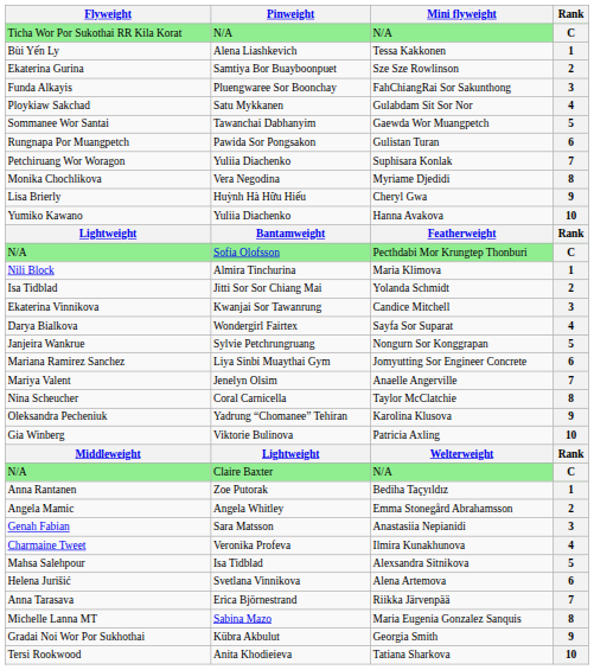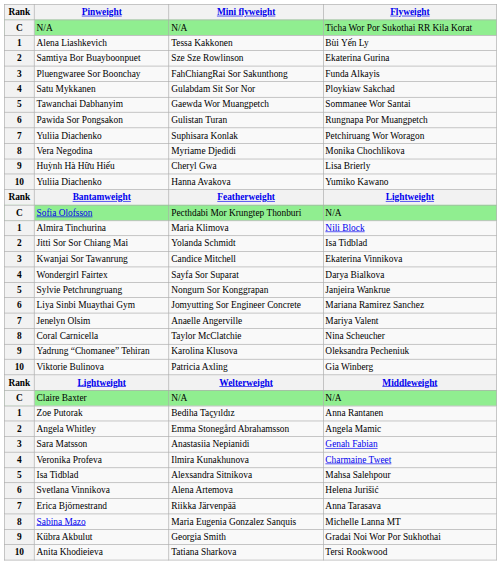columns swapped: Rank <-> Flyweight
